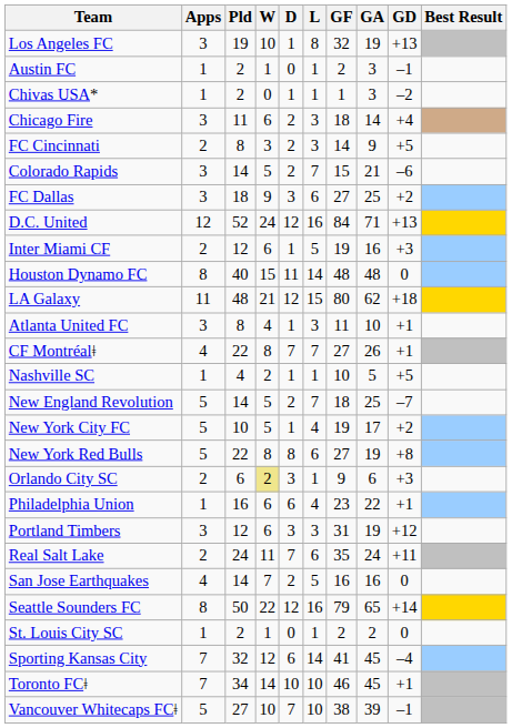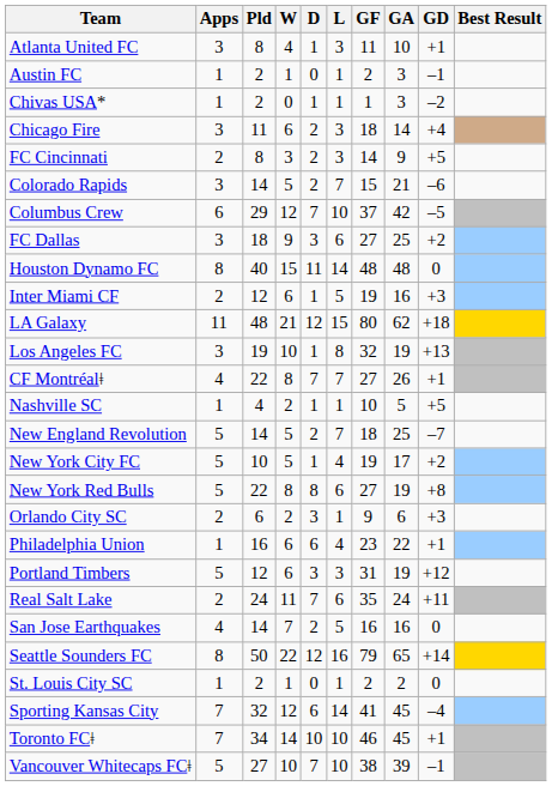rows swapped: Atlanta United FC <-> Los Angeles FC
+ row: Columbus Crew | 6 | 29 | 12 | 7 | 10 | 37 | 42 | –5
- row: D.C. United | 12 | 52 | 24 | 12 | 16 | 84 | 71 | +13
rows swapped: Houston Dynamo FC <-> Inter Miami CF
Orlando City SC | W: khaki background -> no background
Portland Timbers | Apps: 3 -> 5
